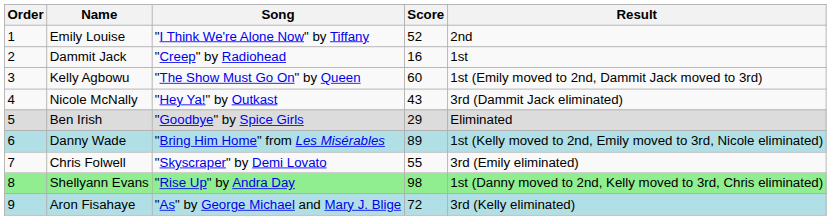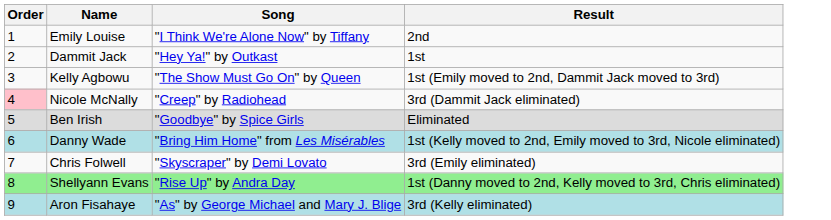- column: Score | 52 | 16 | 60 | 43 | 29 | 89 | 55 | 98 | 72
Dammit Jack | Song: "Creep" by Radiohead -> "Hey Ya!" by Outkast
Nicole McNally | Order: no background -> pink background
Nicole McNally | Song: "Hey Ya!" by Outkast -> "Creep" by Radiohead
